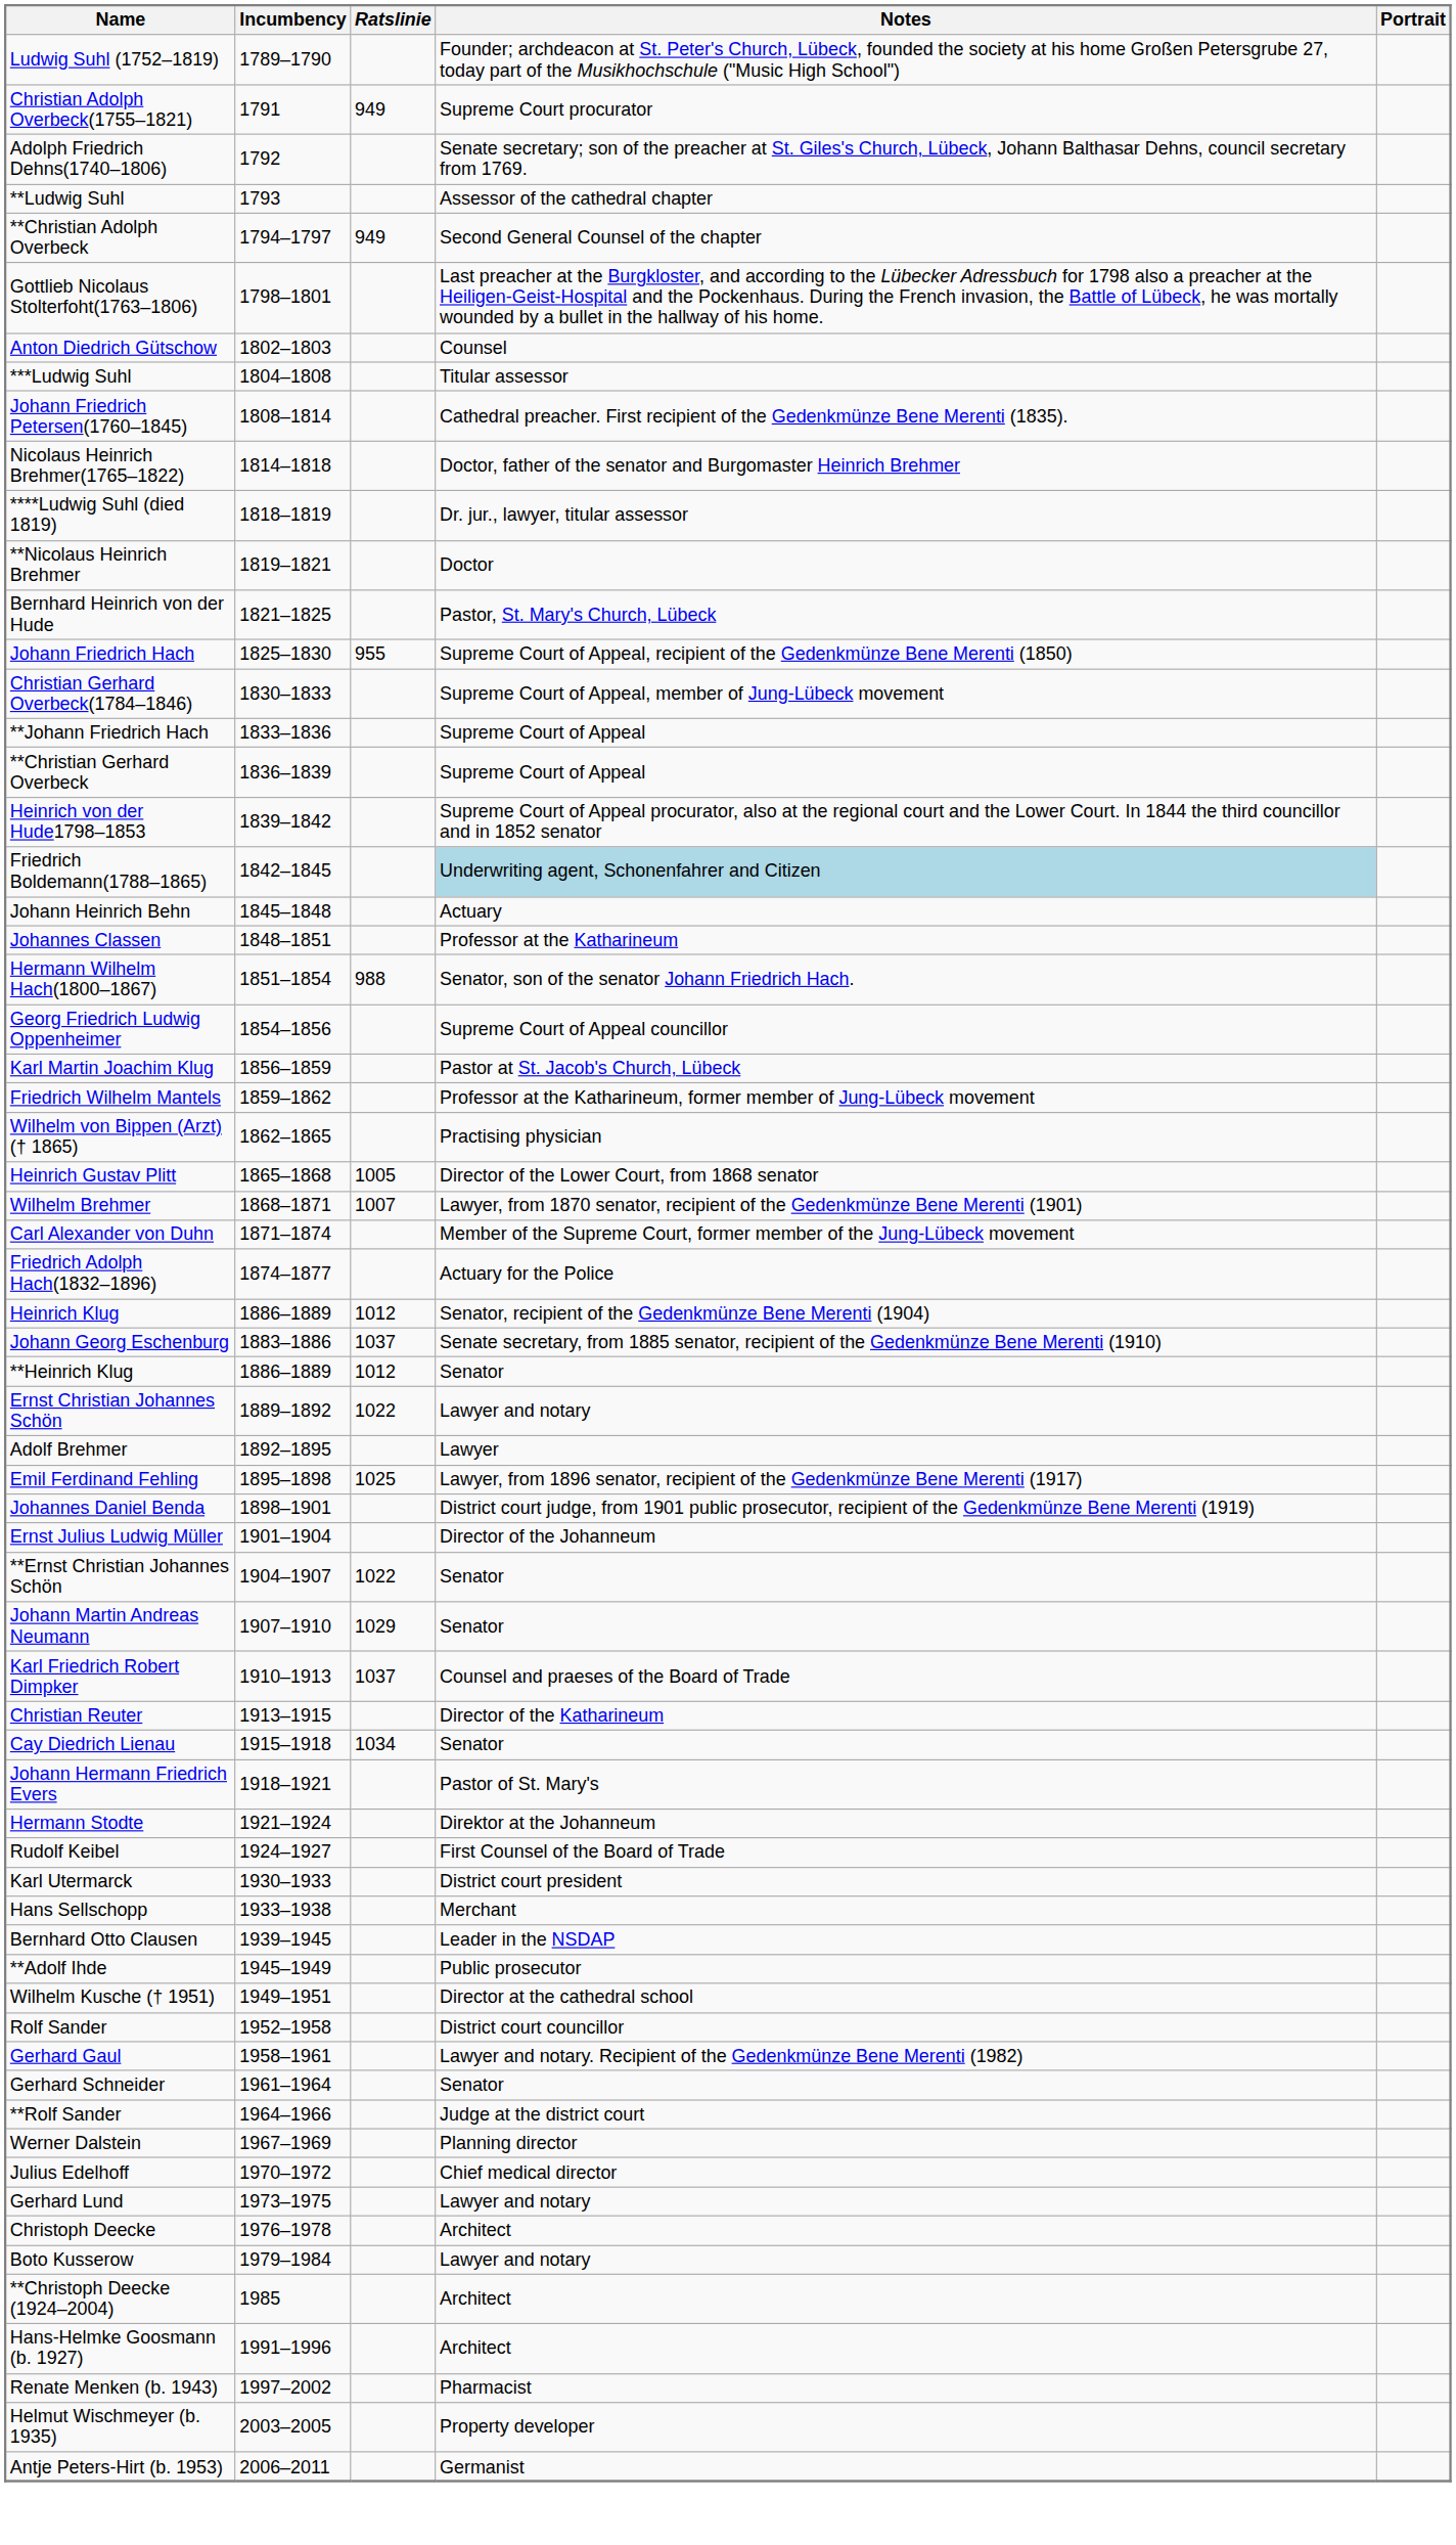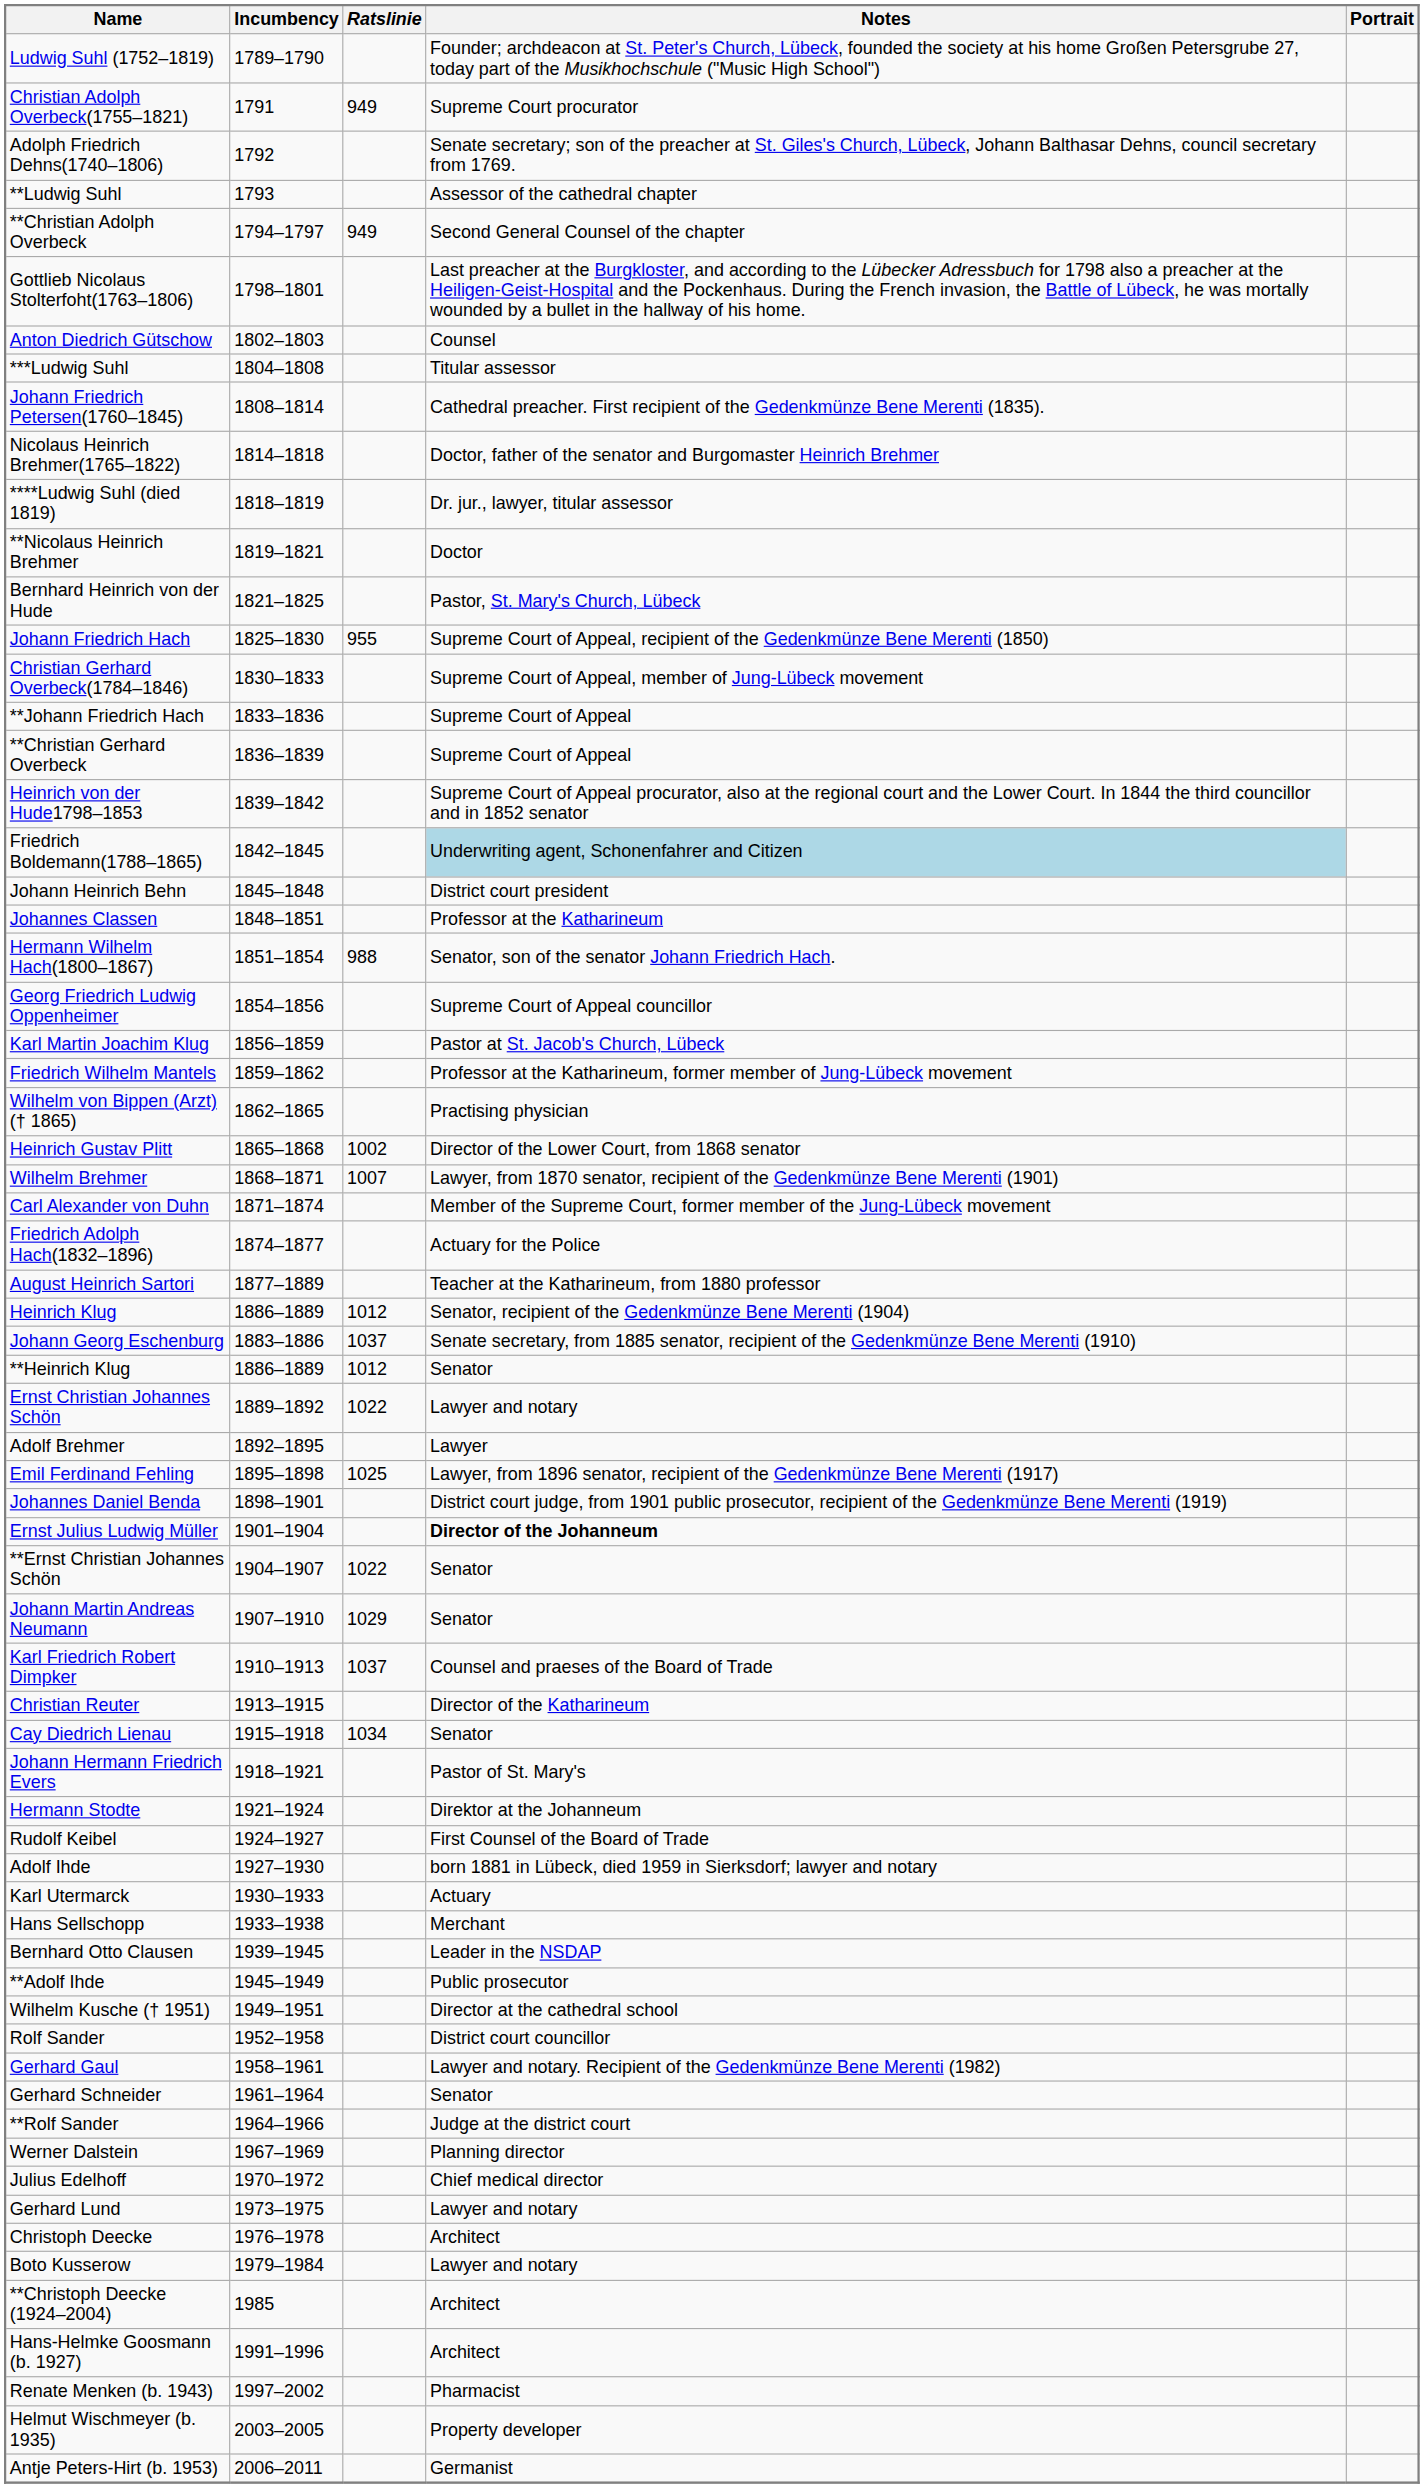Johann Heinrich Behn | Notes: Actuary -> District court president
Heinrich Gustav Plitt | Ratslinie: 1005 -> 1002
+ row: August Heinrich Sartori | 1877–1889 | Teacher at the Katharineum, from 1880 professor
Ernst Julius Ludwig Müller | Notes: normal -> bold
+ row: Adolf Ihde | 1927–1930 | born 1881 in Lübeck, died 1959 in Sierksdorf; lawyer and notary
Karl Utermarck | Notes: District court president -> Actuary
